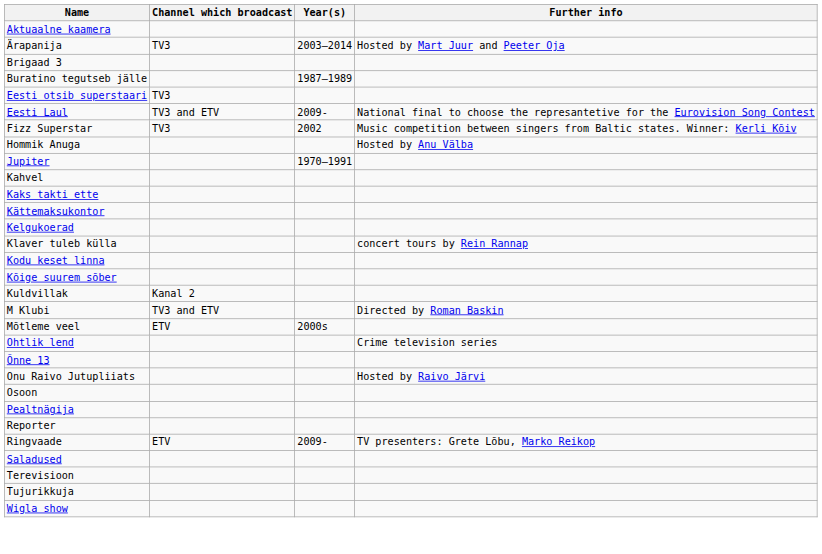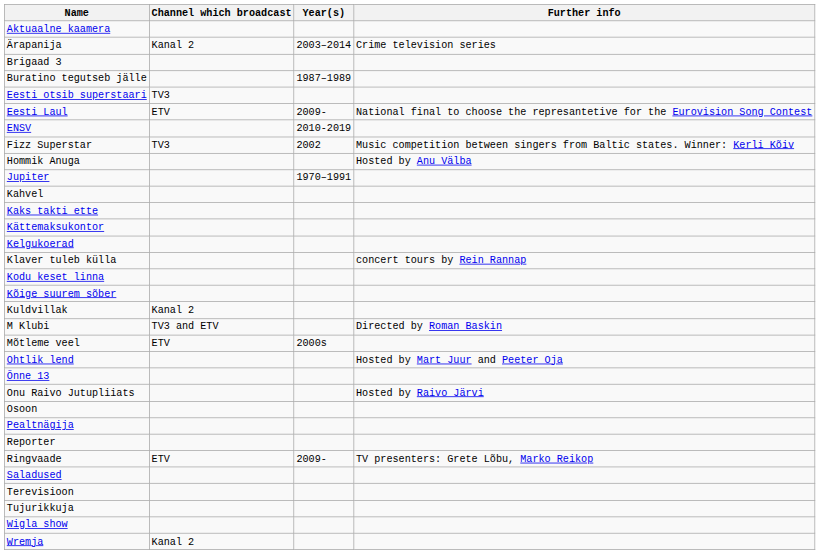Ärapanija | Channel which broadcast: TV3 -> Kanal 2
Ärapanija | Further info: Hosted by Mart Juur and Peeter Oja -> Crime television series
Eesti Laul | Channel which broadcast: TV3 and ETV -> ETV
+ row: ENSV | 2010-2019
Ohtlik lend | Further info: Crime television series -> Hosted by Mart Juur and Peeter Oja
+ row: Wremja | Kanal 2
